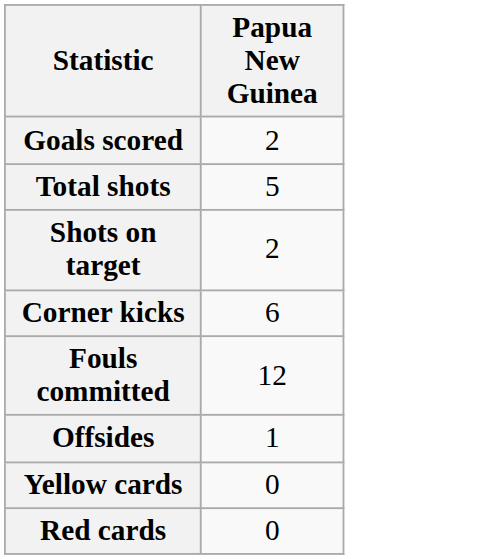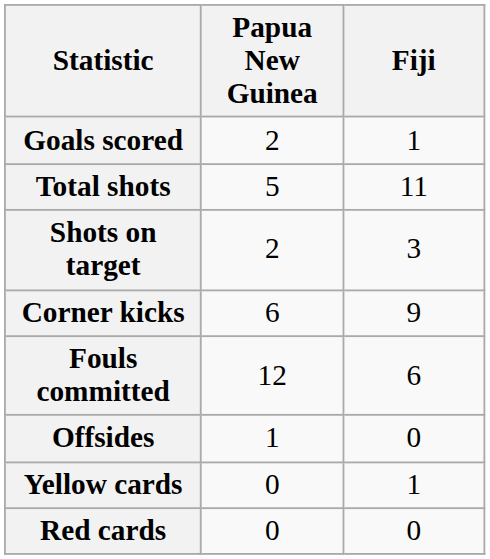+ column: Fiji | 1 | 11 | 3 | 9 | 6 | 0 | 1 | 0
